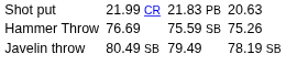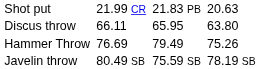+ row: Discus throw | 66.11 | 65.95 | 63.80
Hammer Throw | column 5: 75.59 SB -> 79.49
Javelin throw | column 5: 79.49 -> 75.59 SB
